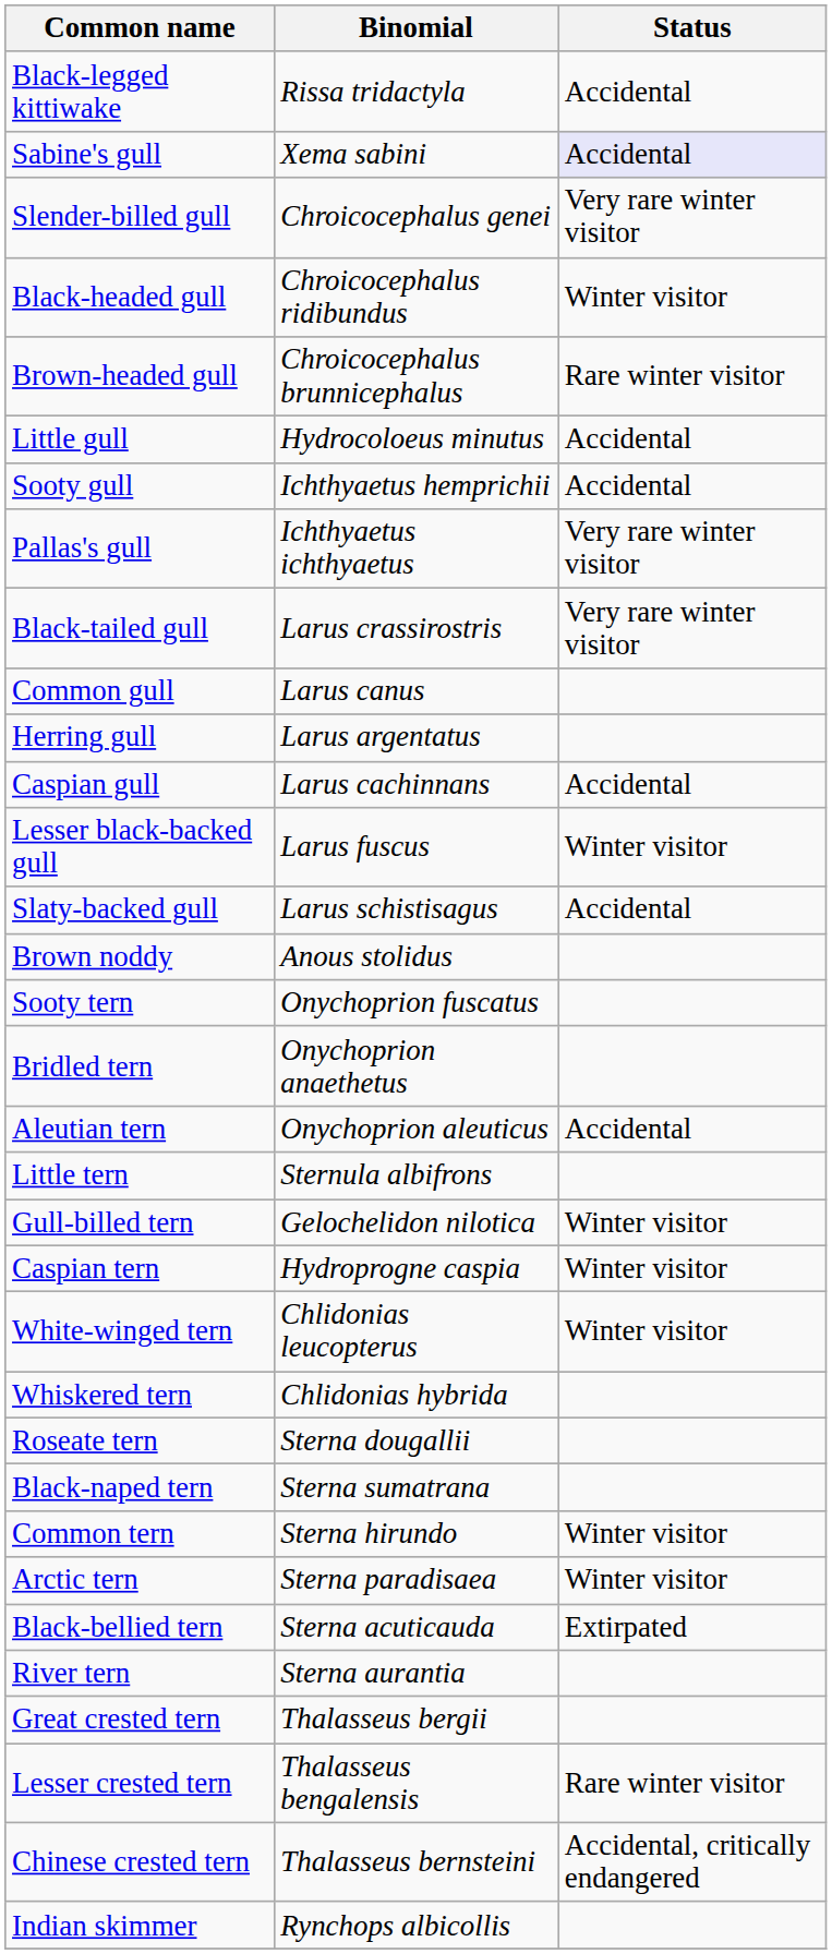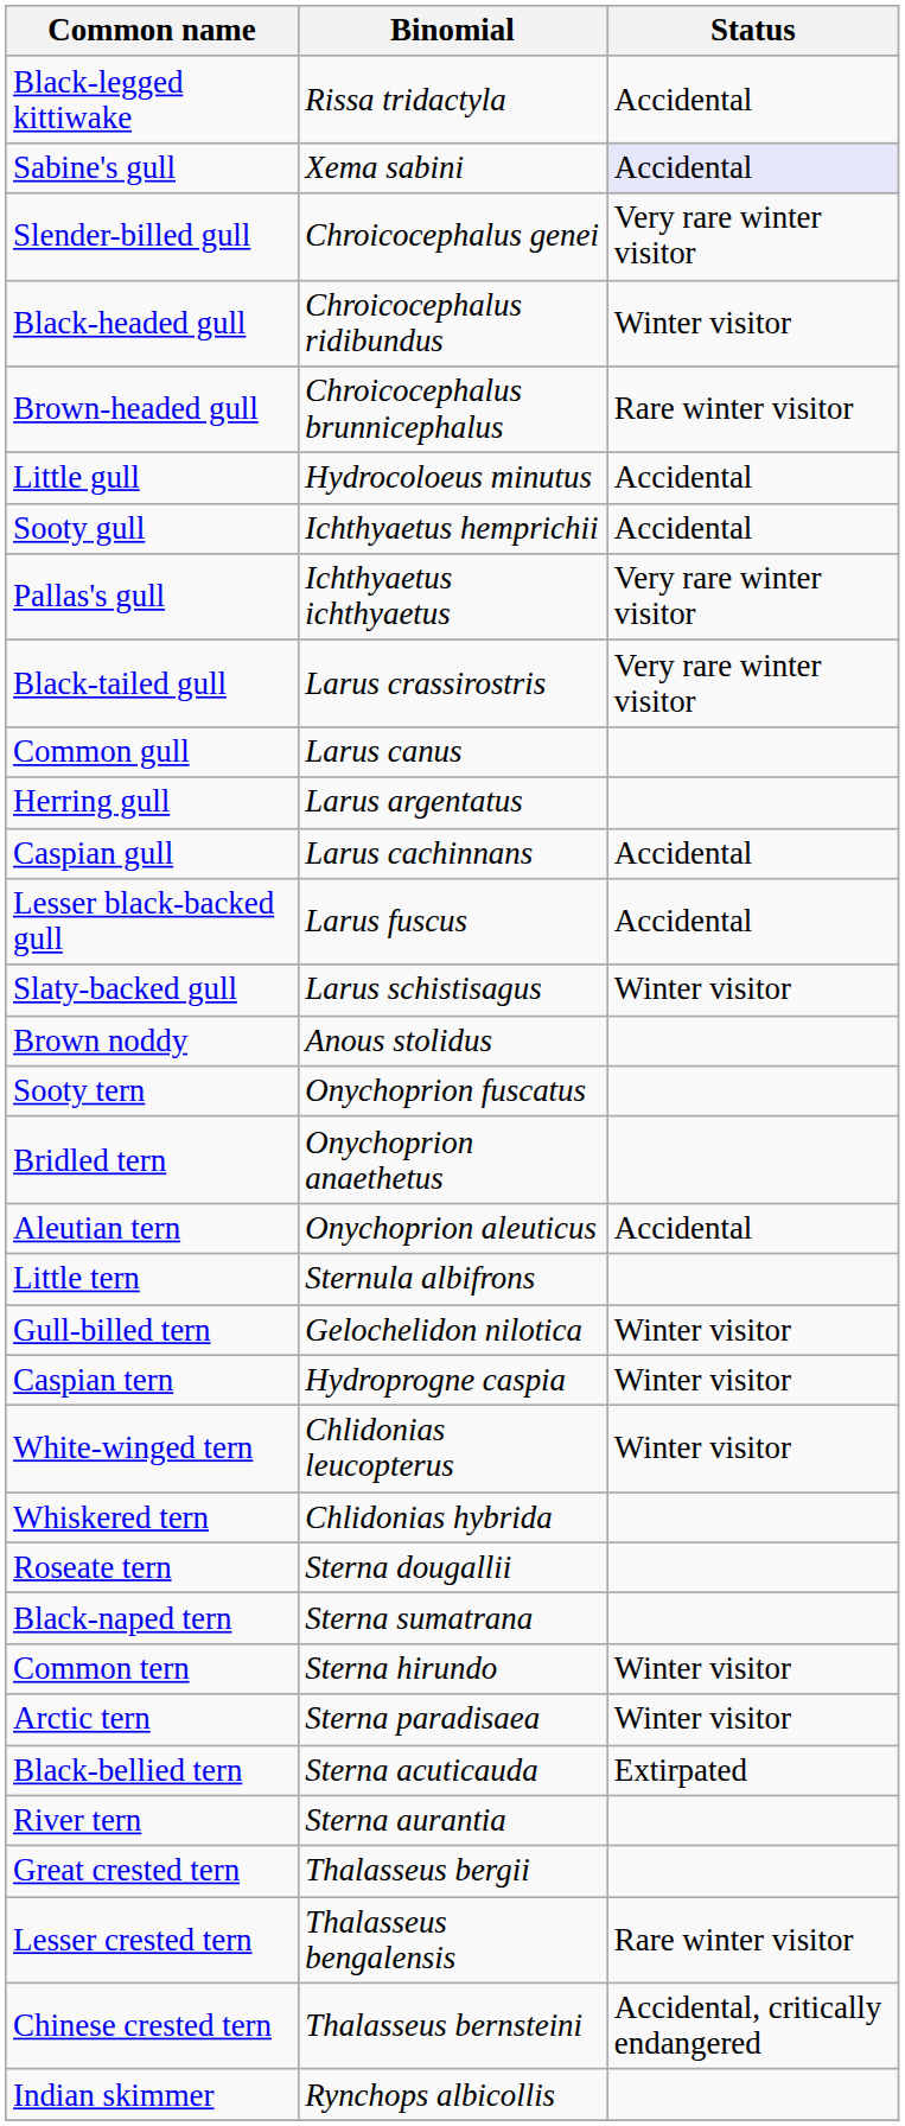Lesser black-backed gull | Status: Winter visitor -> Accidental
Slaty-backed gull | Status: Accidental -> Winter visitor
